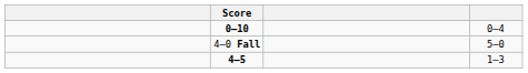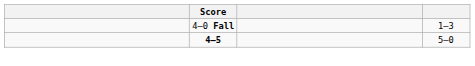- row: 0–10 | 0–4
4–0 Fall | column 4: 5–0 -> 1–3
4–5 | column 4: 1–3 -> 5–0
